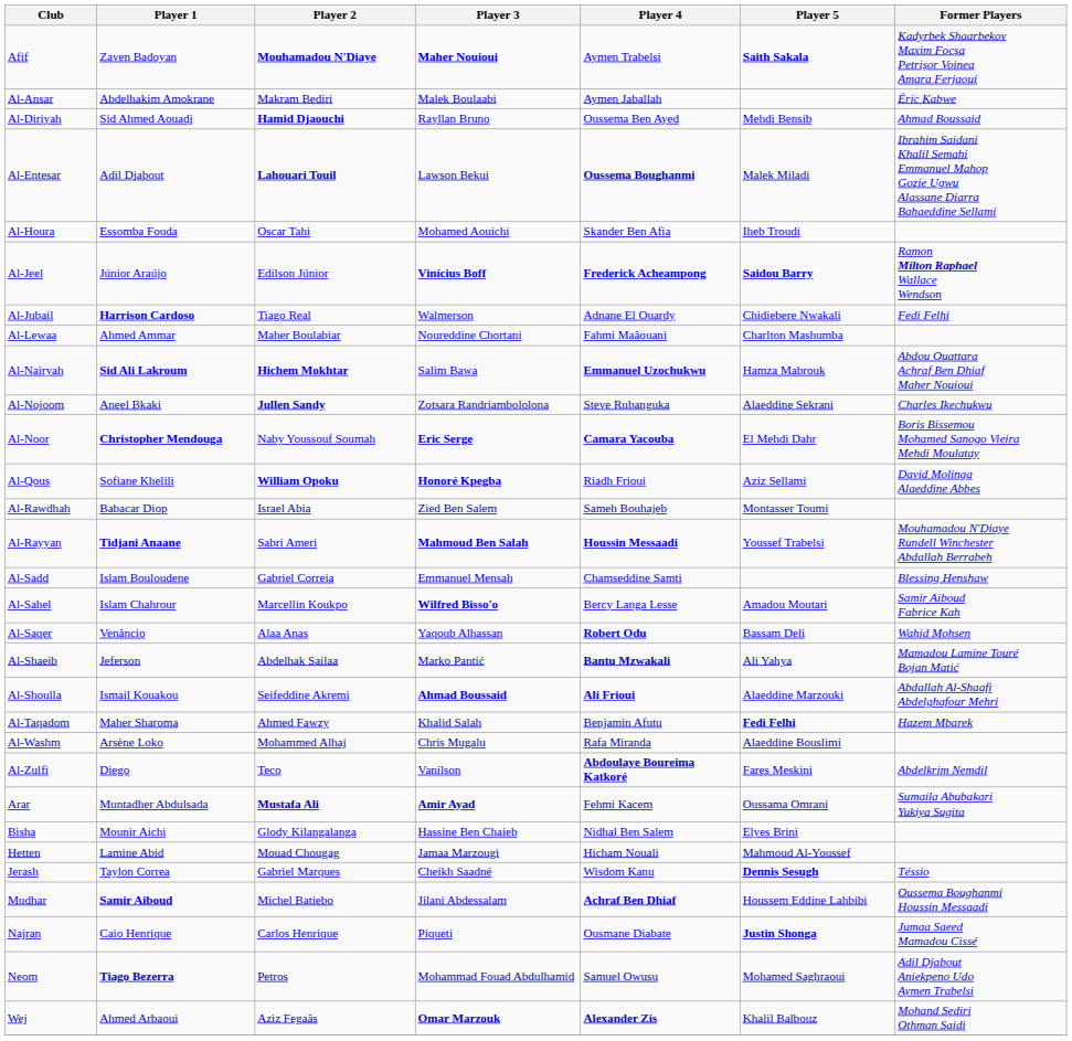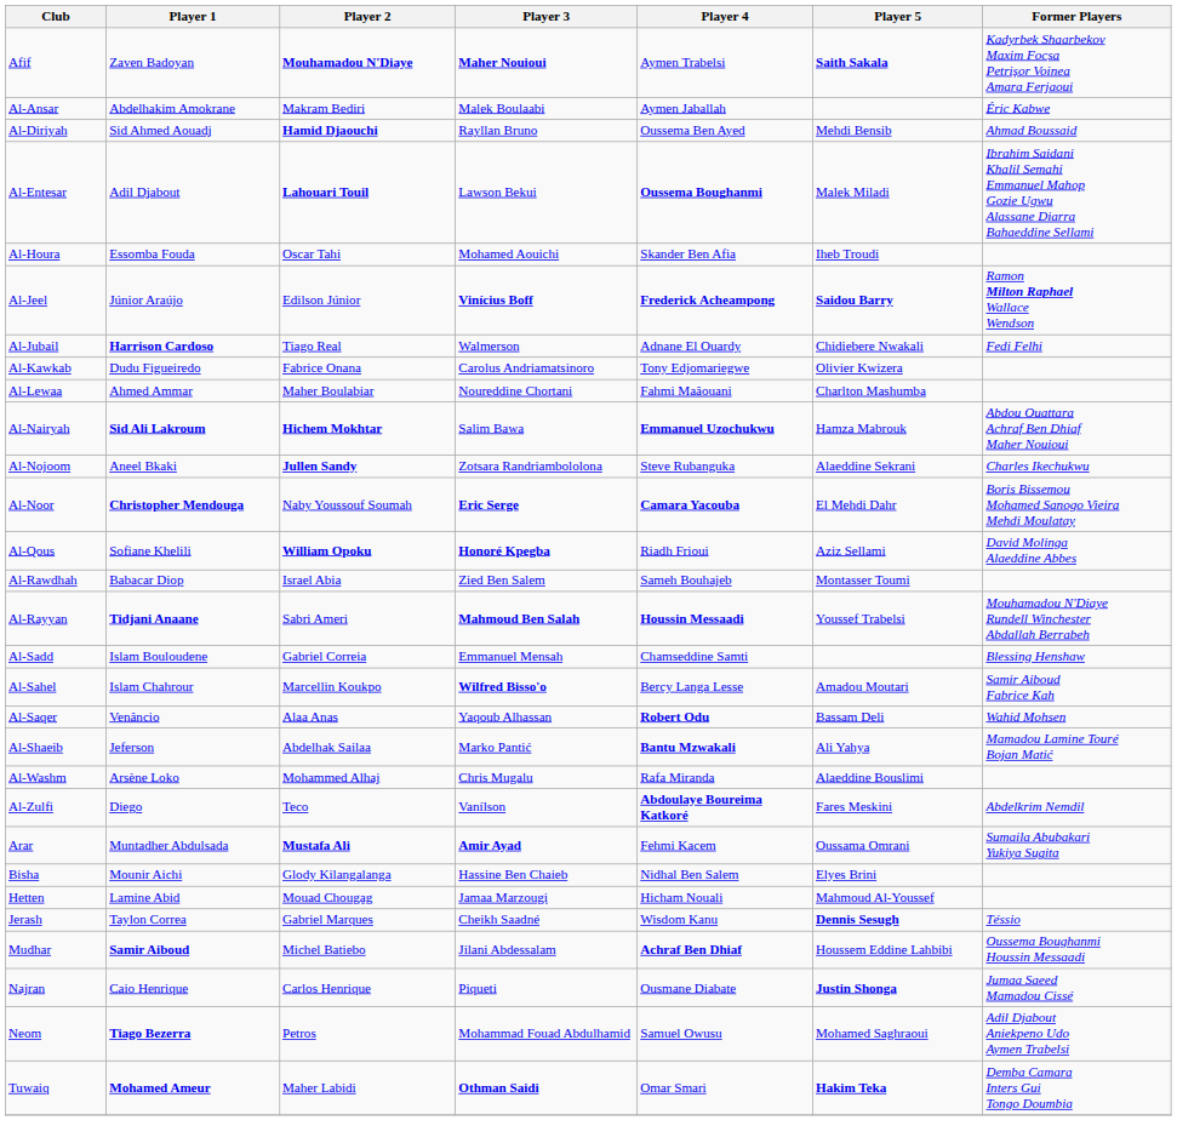+ row: Al-Kawkab | Dudu Figueiredo | Fabrice Onana | Carolus Andriamatsinoro | Tony Edjomariegwe | Olivier Kwizera
- row: Al-Shoulla | Ismail Kouakou | Seifeddine Akremi | Ahmad Boussaid | Ali Frioui | Alaeddine Marzouki | Abdallah Al-Shaafi Abdelghafour Mehri
- row: Al-Taqadom | Maher Sharoma | Ahmed Fawzy | Khalid Salah | Benjamin Afutu | Fedi Felhi | Hazem Mbarek
+ row: Tuwaiq | Mohamed Ameur | Maher Labidi | Othman Saidi | Omar Smari | Hakim Teka | Demba Camara Inters Gui Tongo Doumbia
- row: Wej | Ahmed Arbaoui | Aziz Fegaâs | Omar Marzouk | Alexander Zis | Khalil Balbouz | Mohand Sediri Othman Saidi
